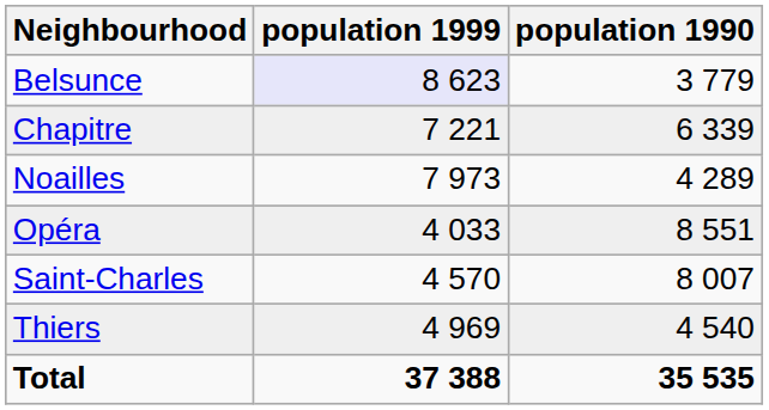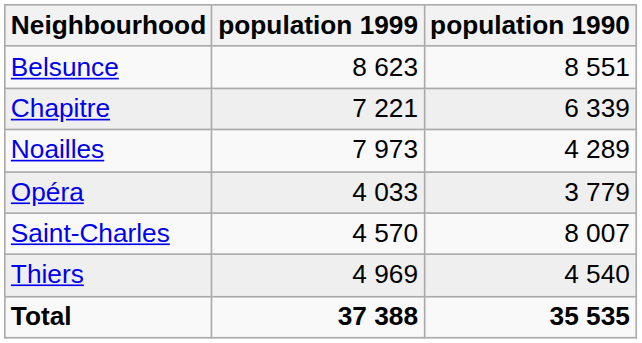Belsunce | population 1999: lavender background -> no background
Belsunce | population 1990: 3 779 -> 8 551
Opéra | population 1990: 8 551 -> 3 779
